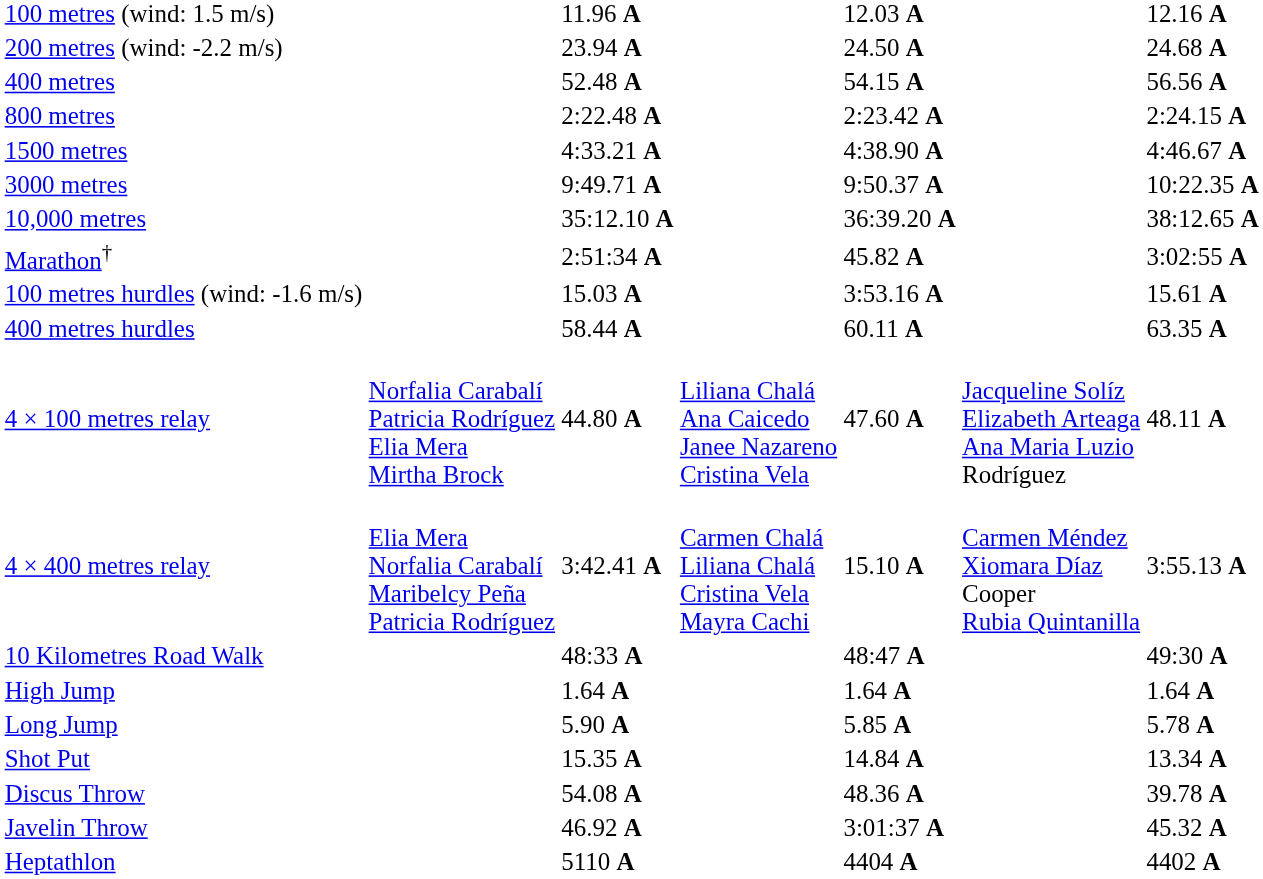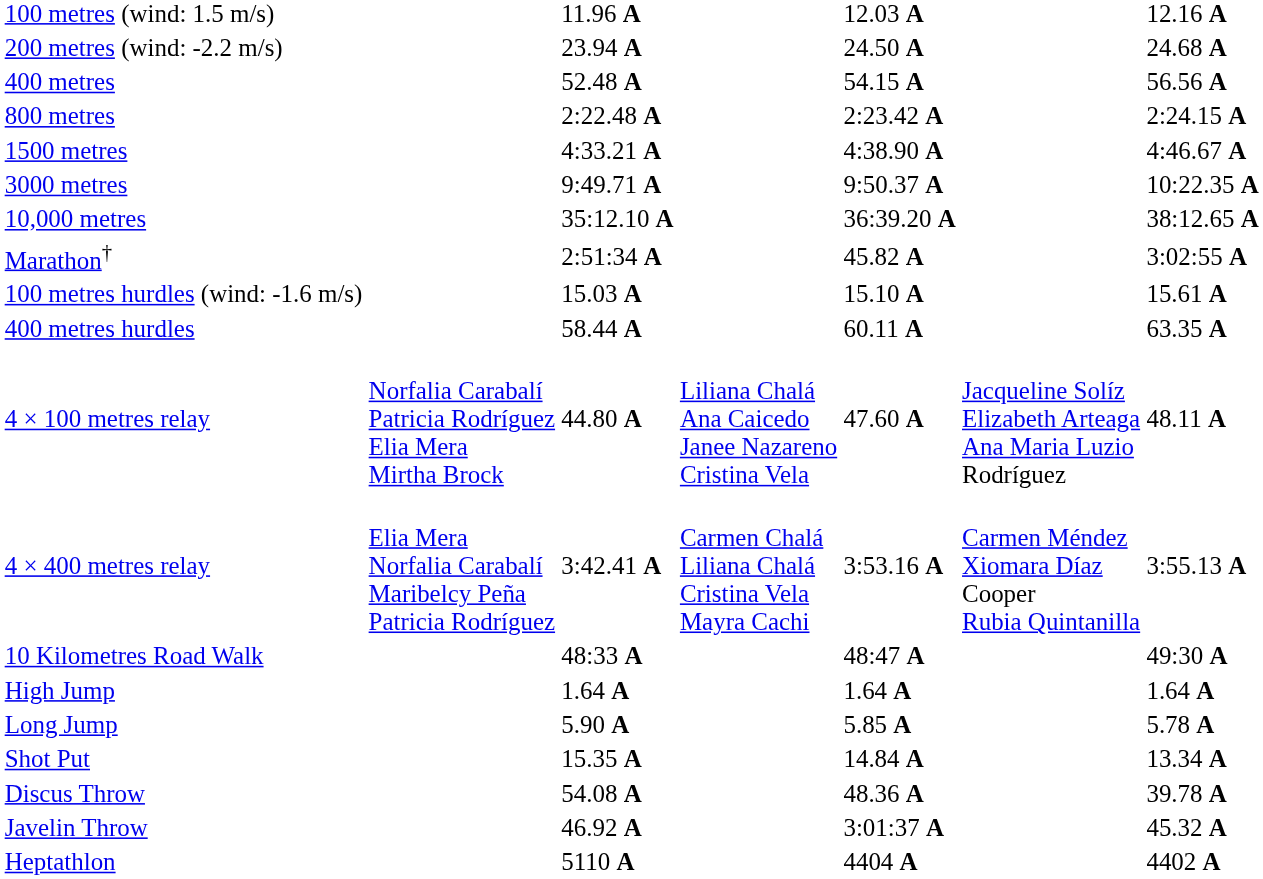100 metres hurdles (wind: -1.6 m/s) | column 5: 3:53.16 A -> 15.10 A
4 × 400 metres relay | column 5: 15.10 A -> 3:53.16 A
